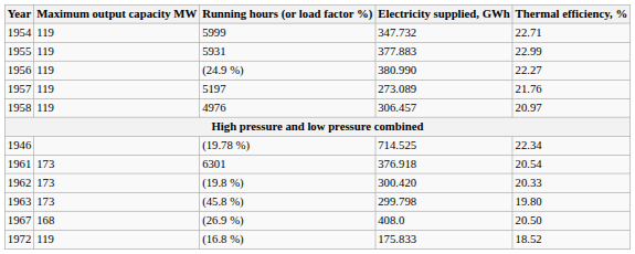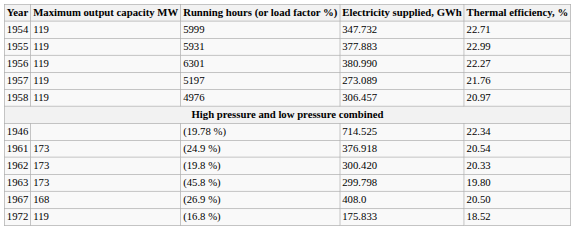1956 | Running hours (or load factor %): (24.9 %) -> 6301
1961 | Running hours (or load factor %): 6301 -> (24.9 %)
